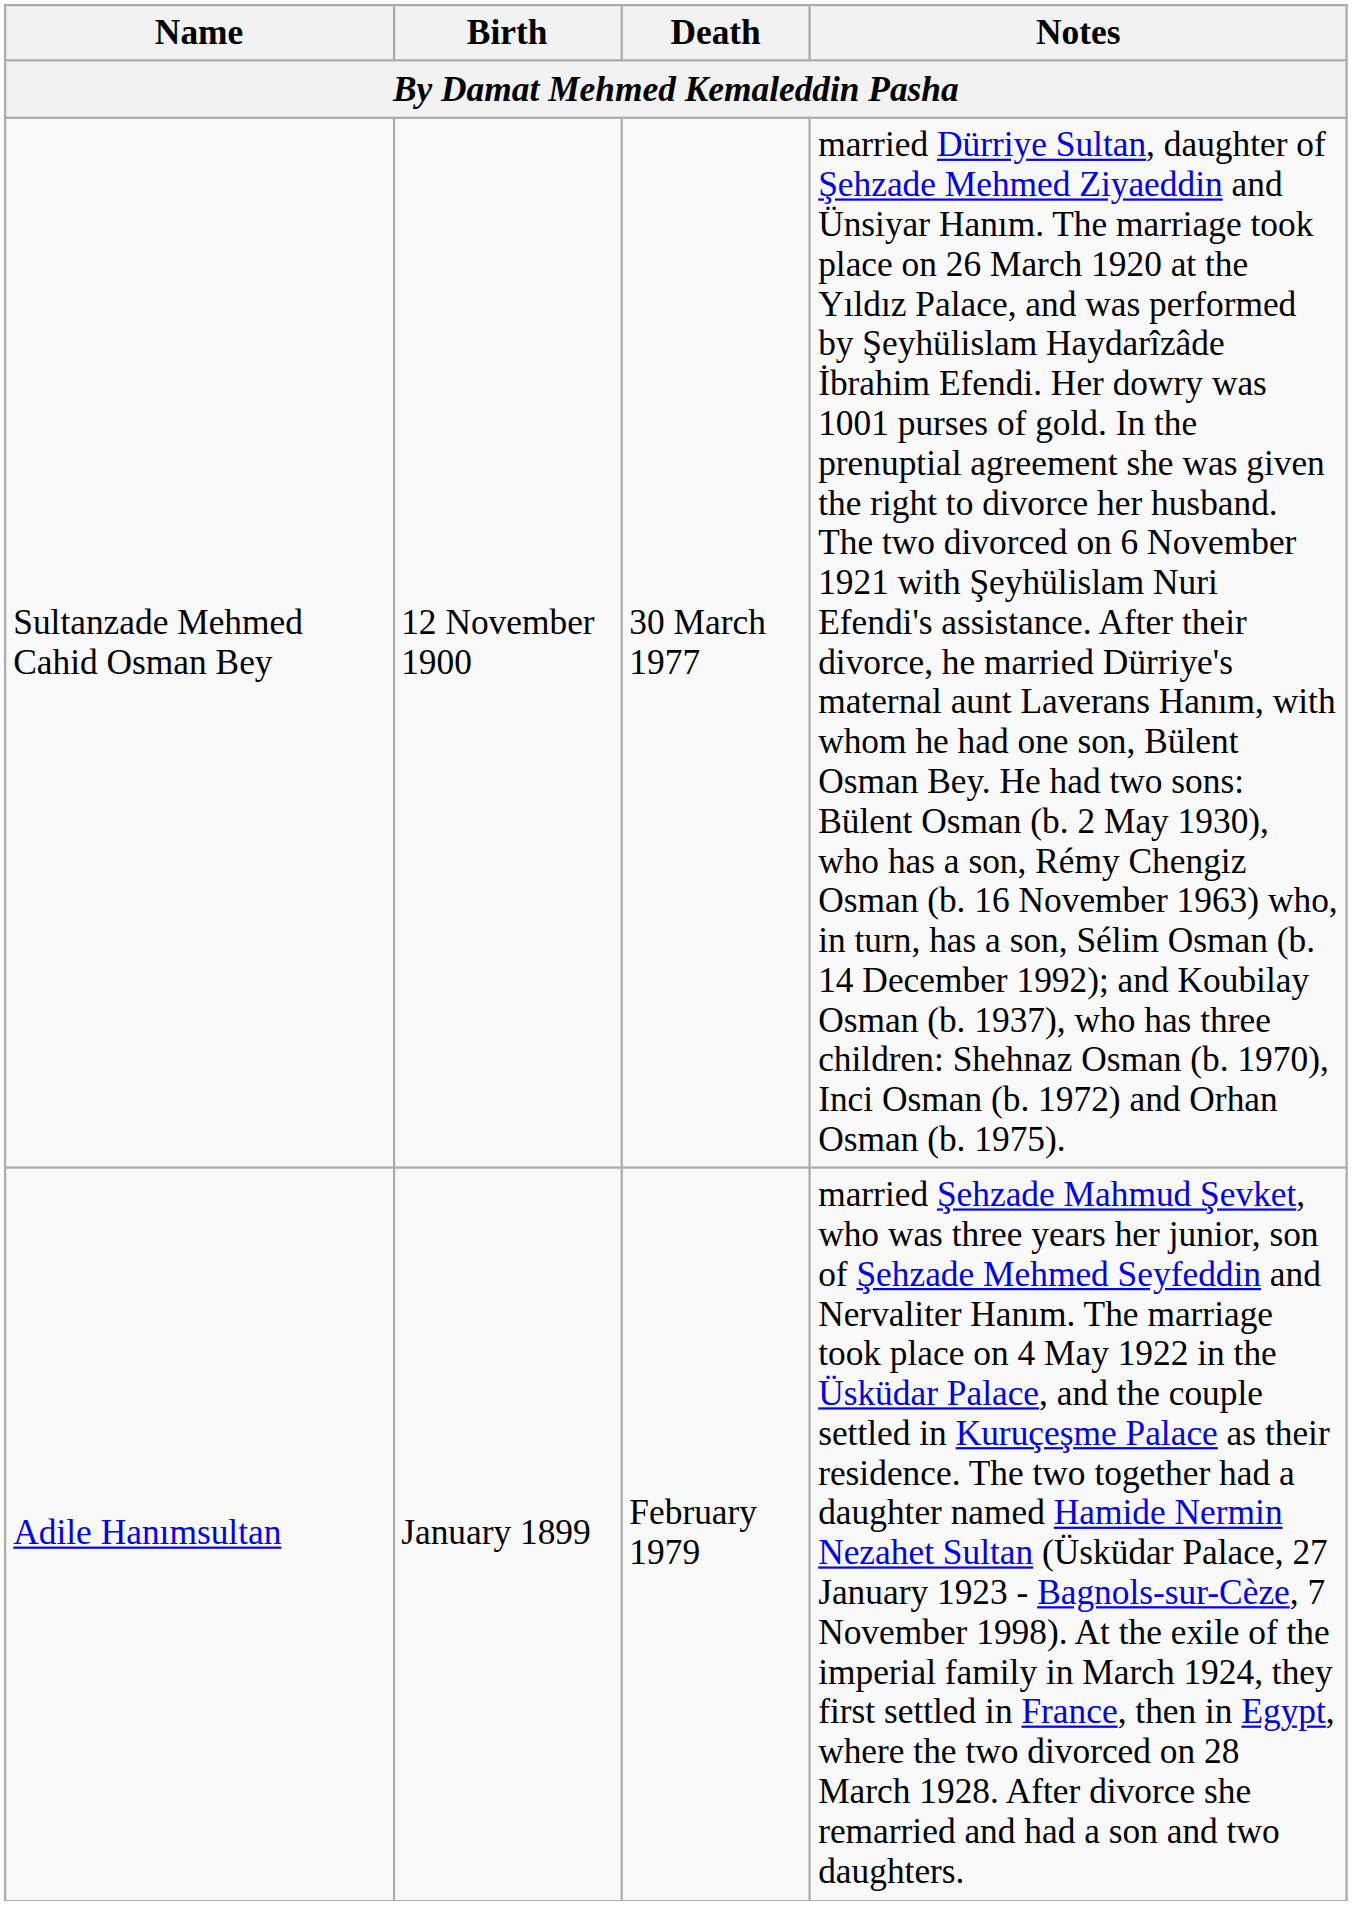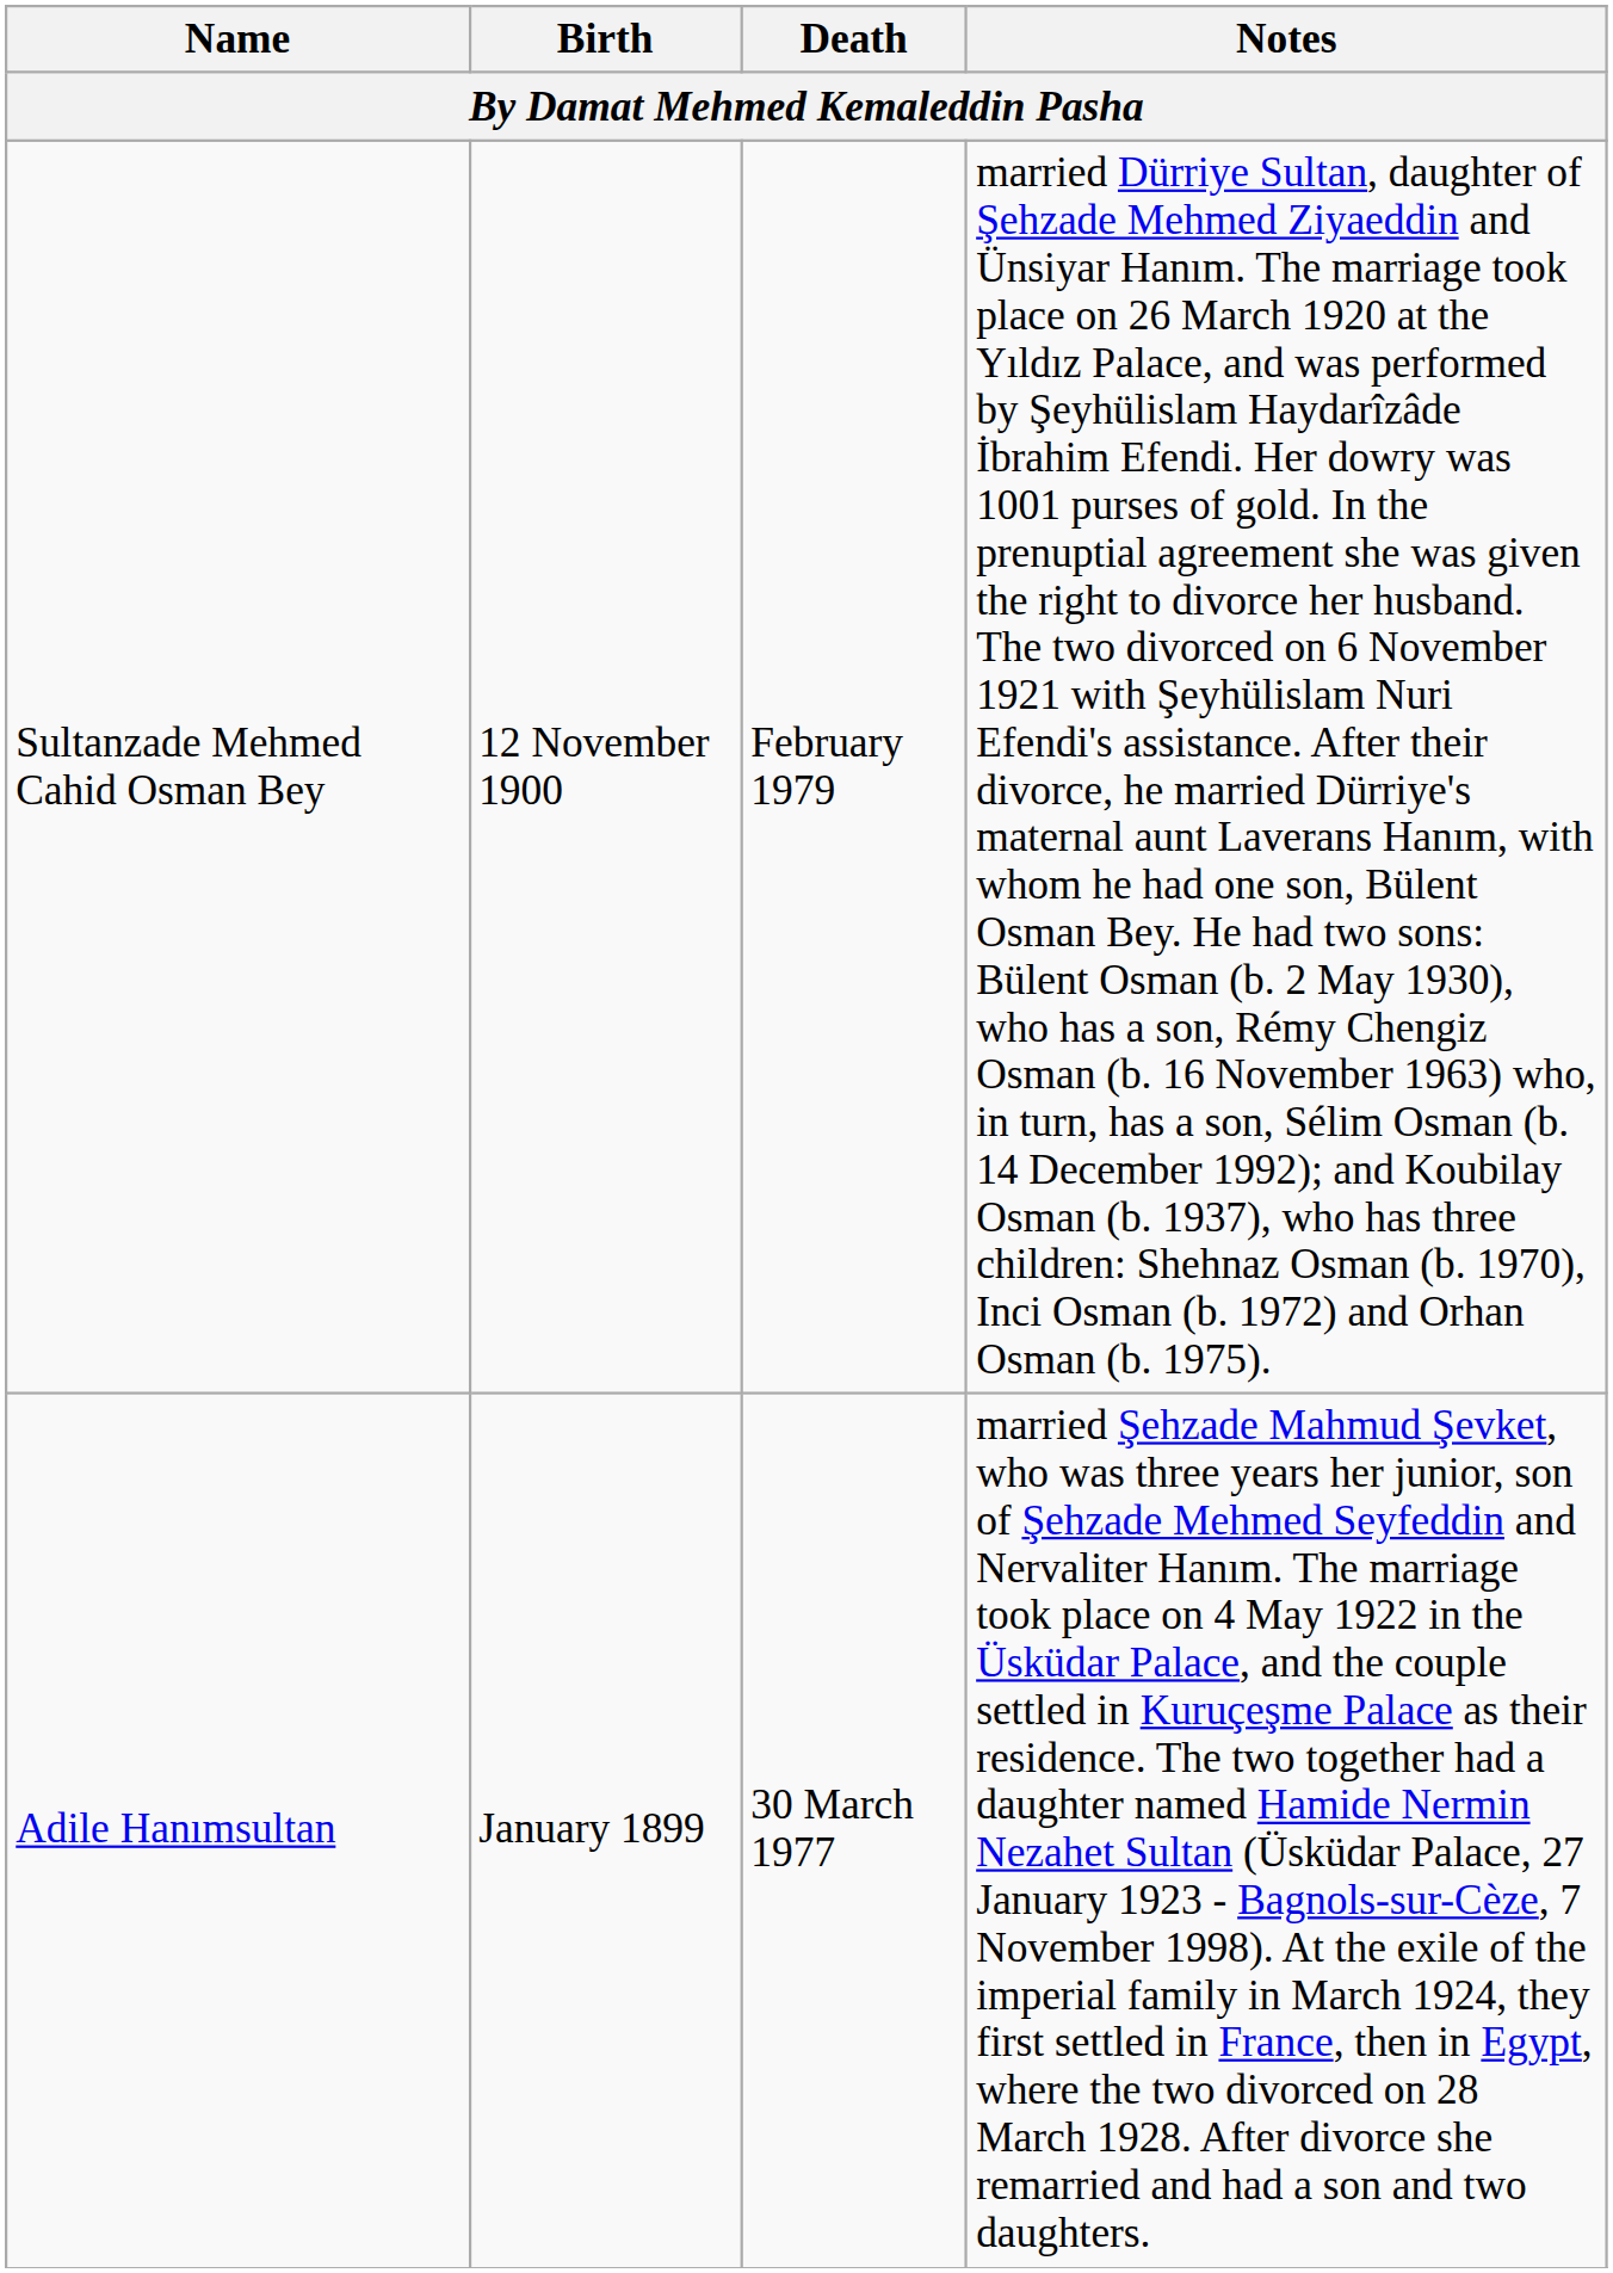Sultanzade Mehmed Cahid Osman Bey | Death: 30 March 1977 -> February 1979
Adile Hanımsultan | Death: February 1979 -> 30 March 1977
